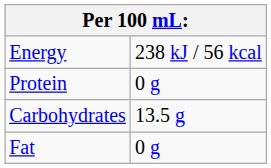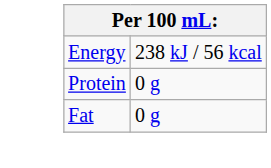- row: Carbohydrates | 13.5 g
